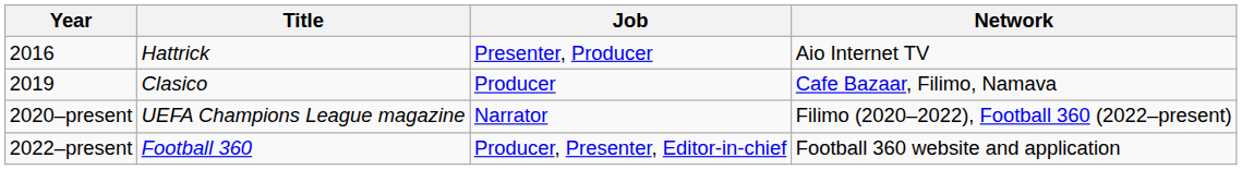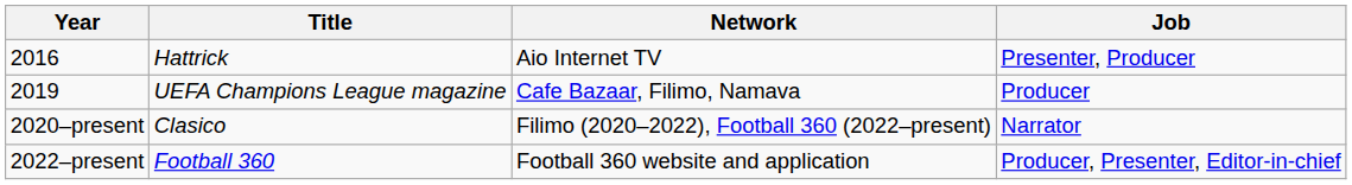columns swapped: Job <-> Network
2019 | Title: Clasico -> UEFA Champions League magazine
2020–present | Title: UEFA Champions League magazine -> Clasico
